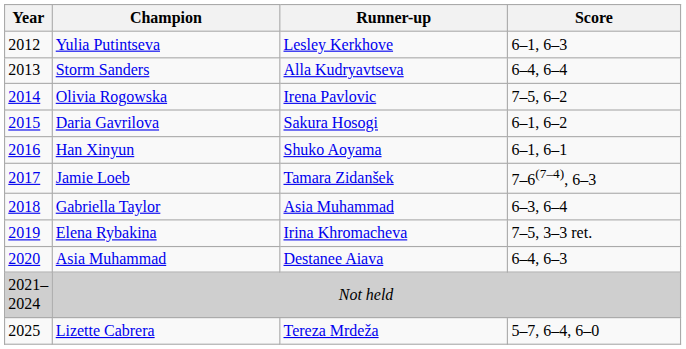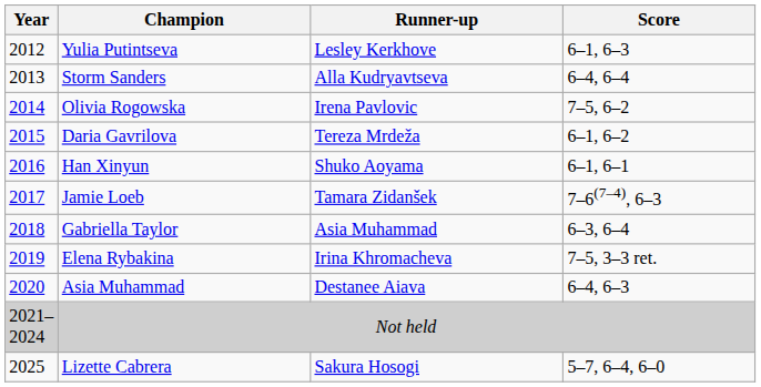Daria Gavrilova | Runner-up: Sakura Hosogi -> Tereza Mrdeža
Lizette Cabrera | Runner-up: Tereza Mrdeža -> Sakura Hosogi
